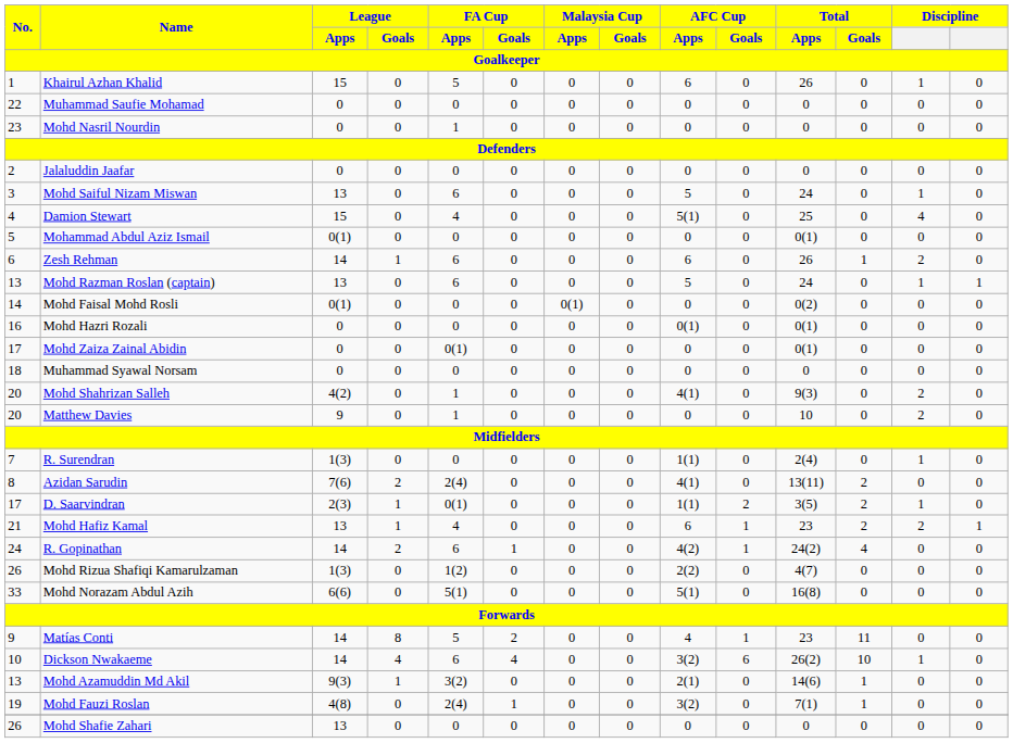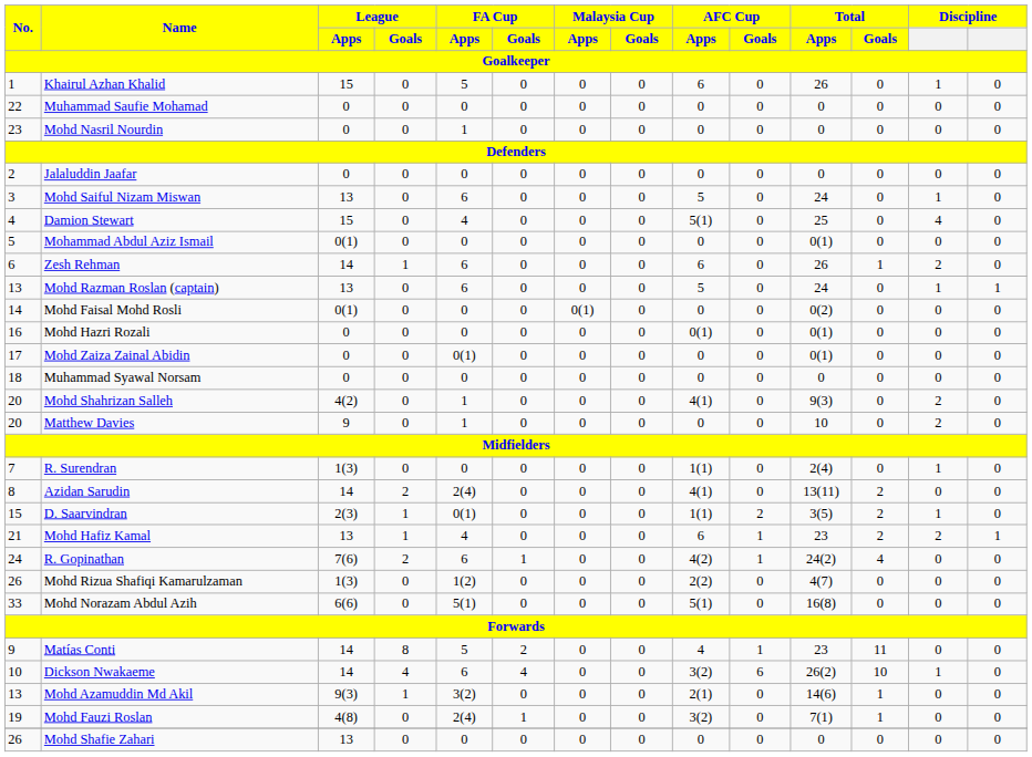Azidan Sarudin | League / Apps: 7(6) -> 14
D. Saarvindran | No.: 17 -> 15
R. Gopinathan | League / Apps: 14 -> 7(6)
